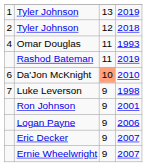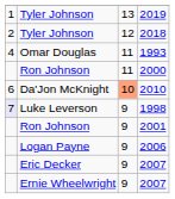+ row: Ron Johnson | 11 | 2000
- row: Rashod Bateman | 11 | 2019
Luke Leverson | column 1: no background -> lavender background
